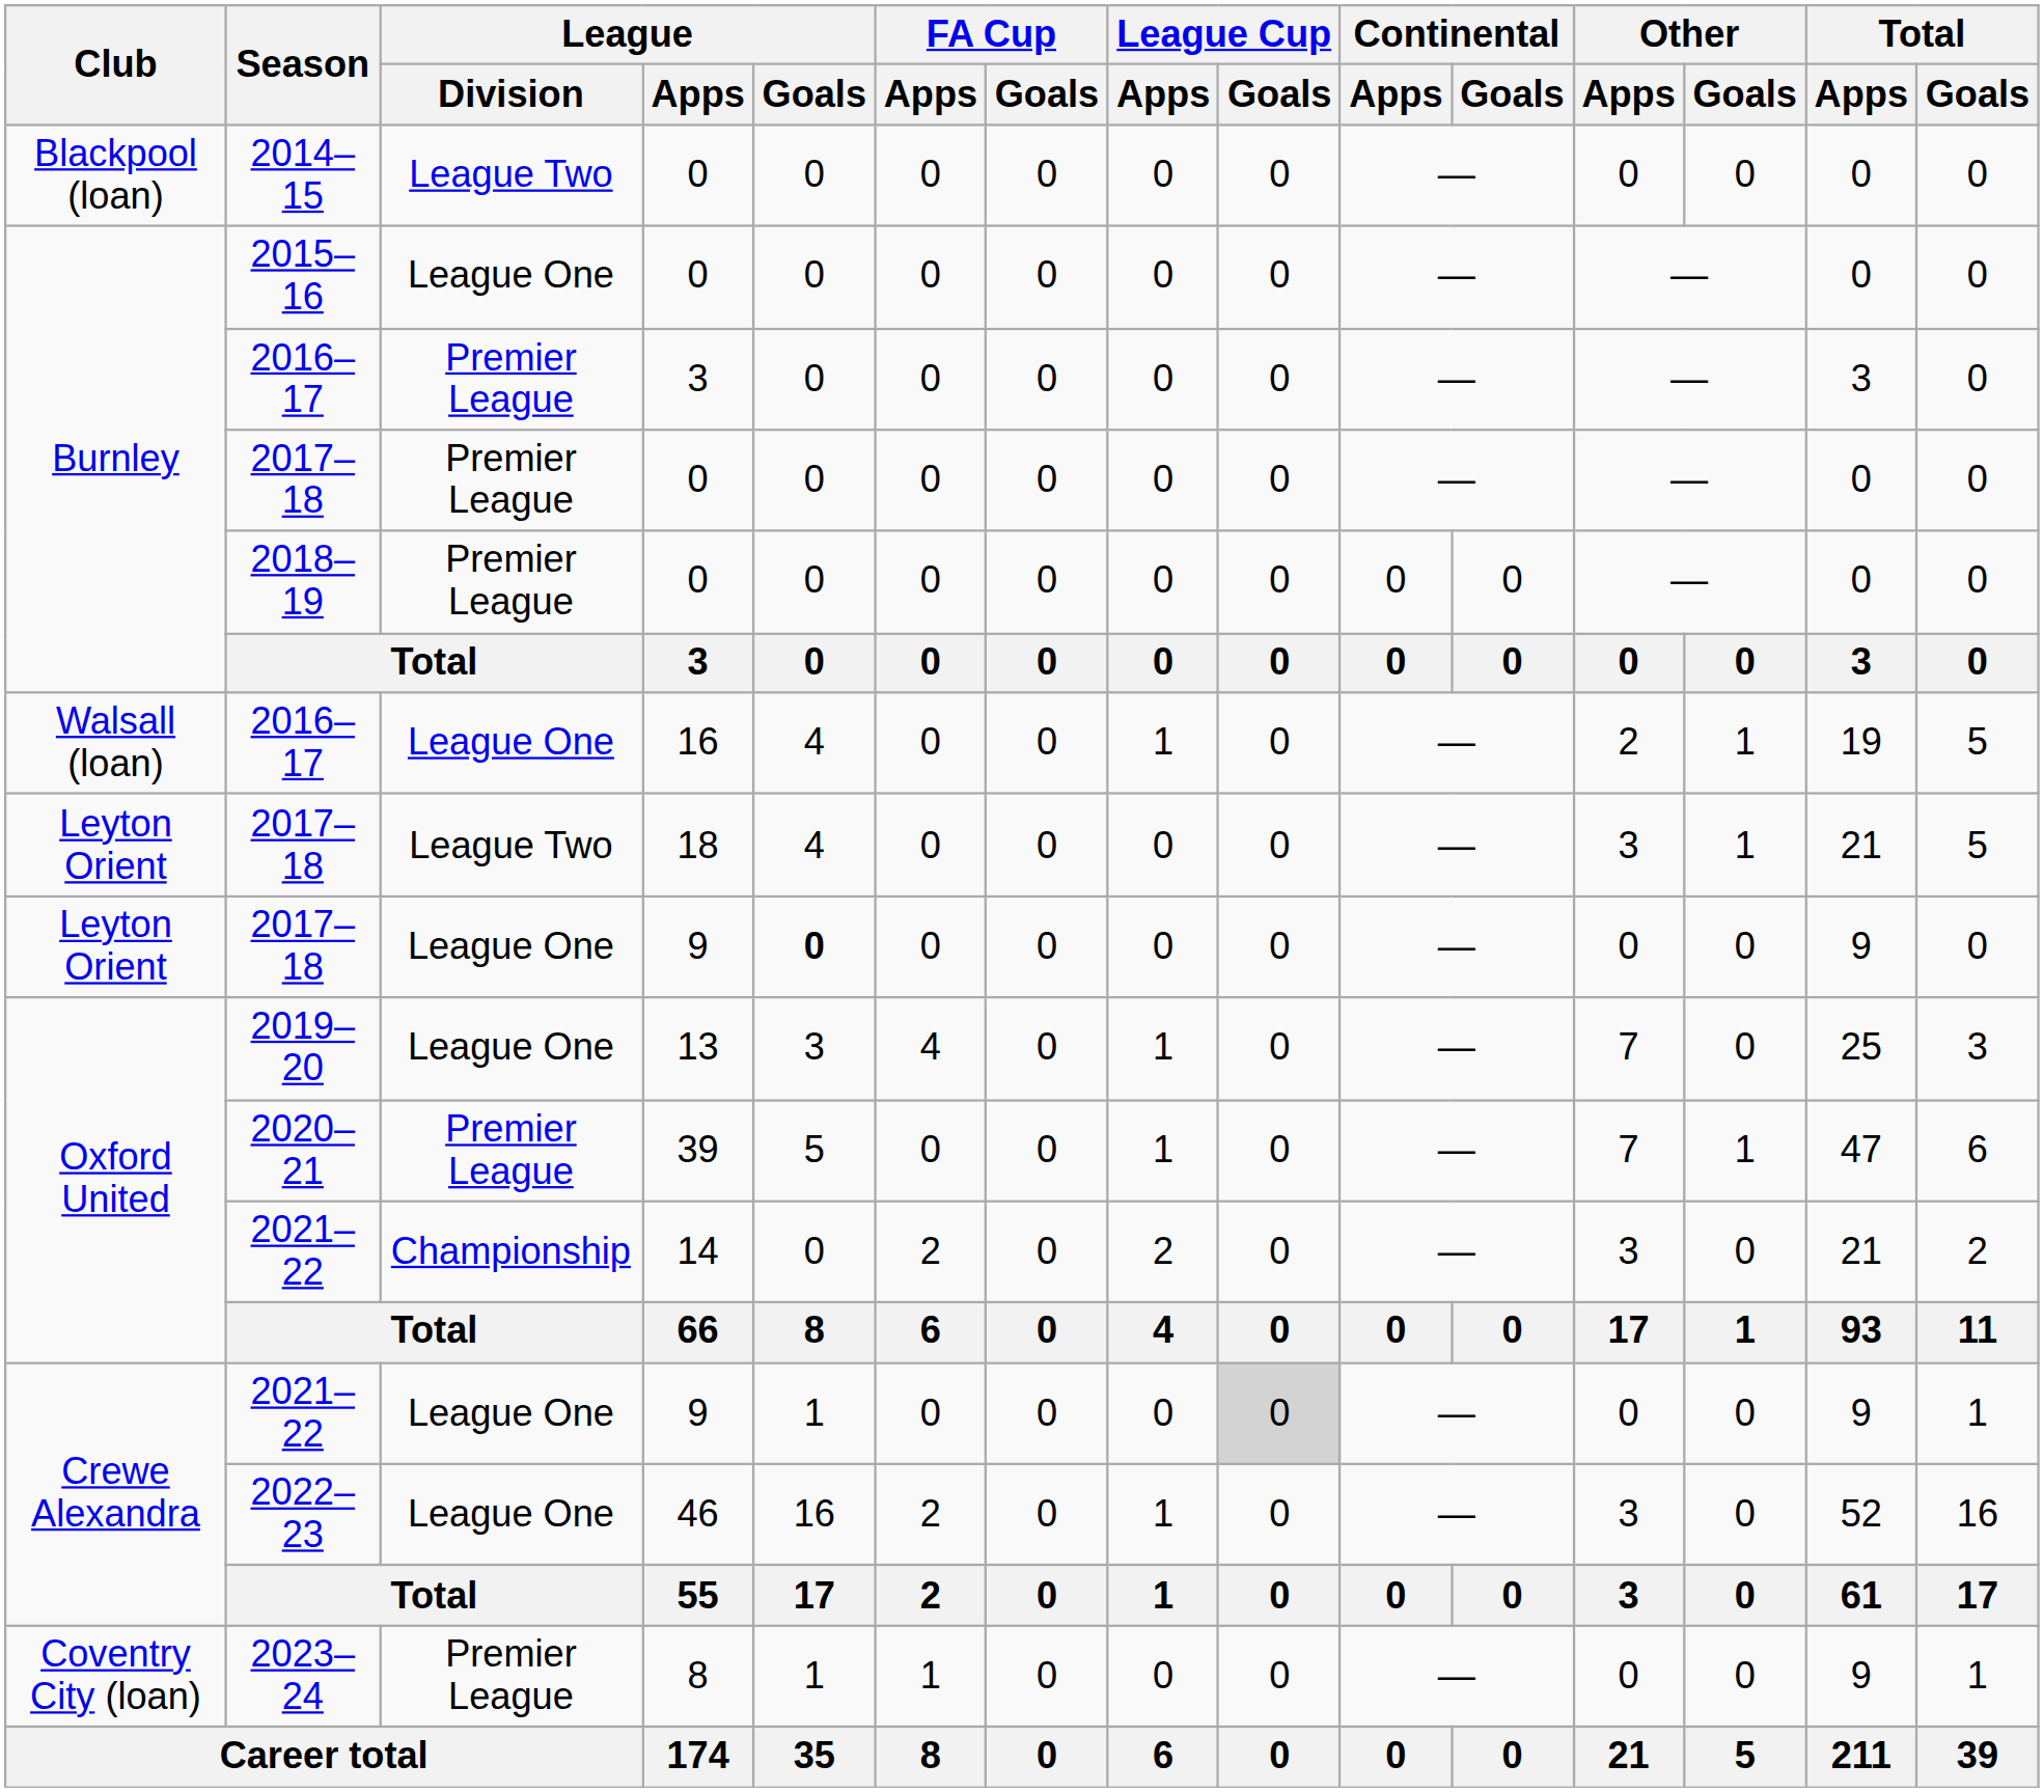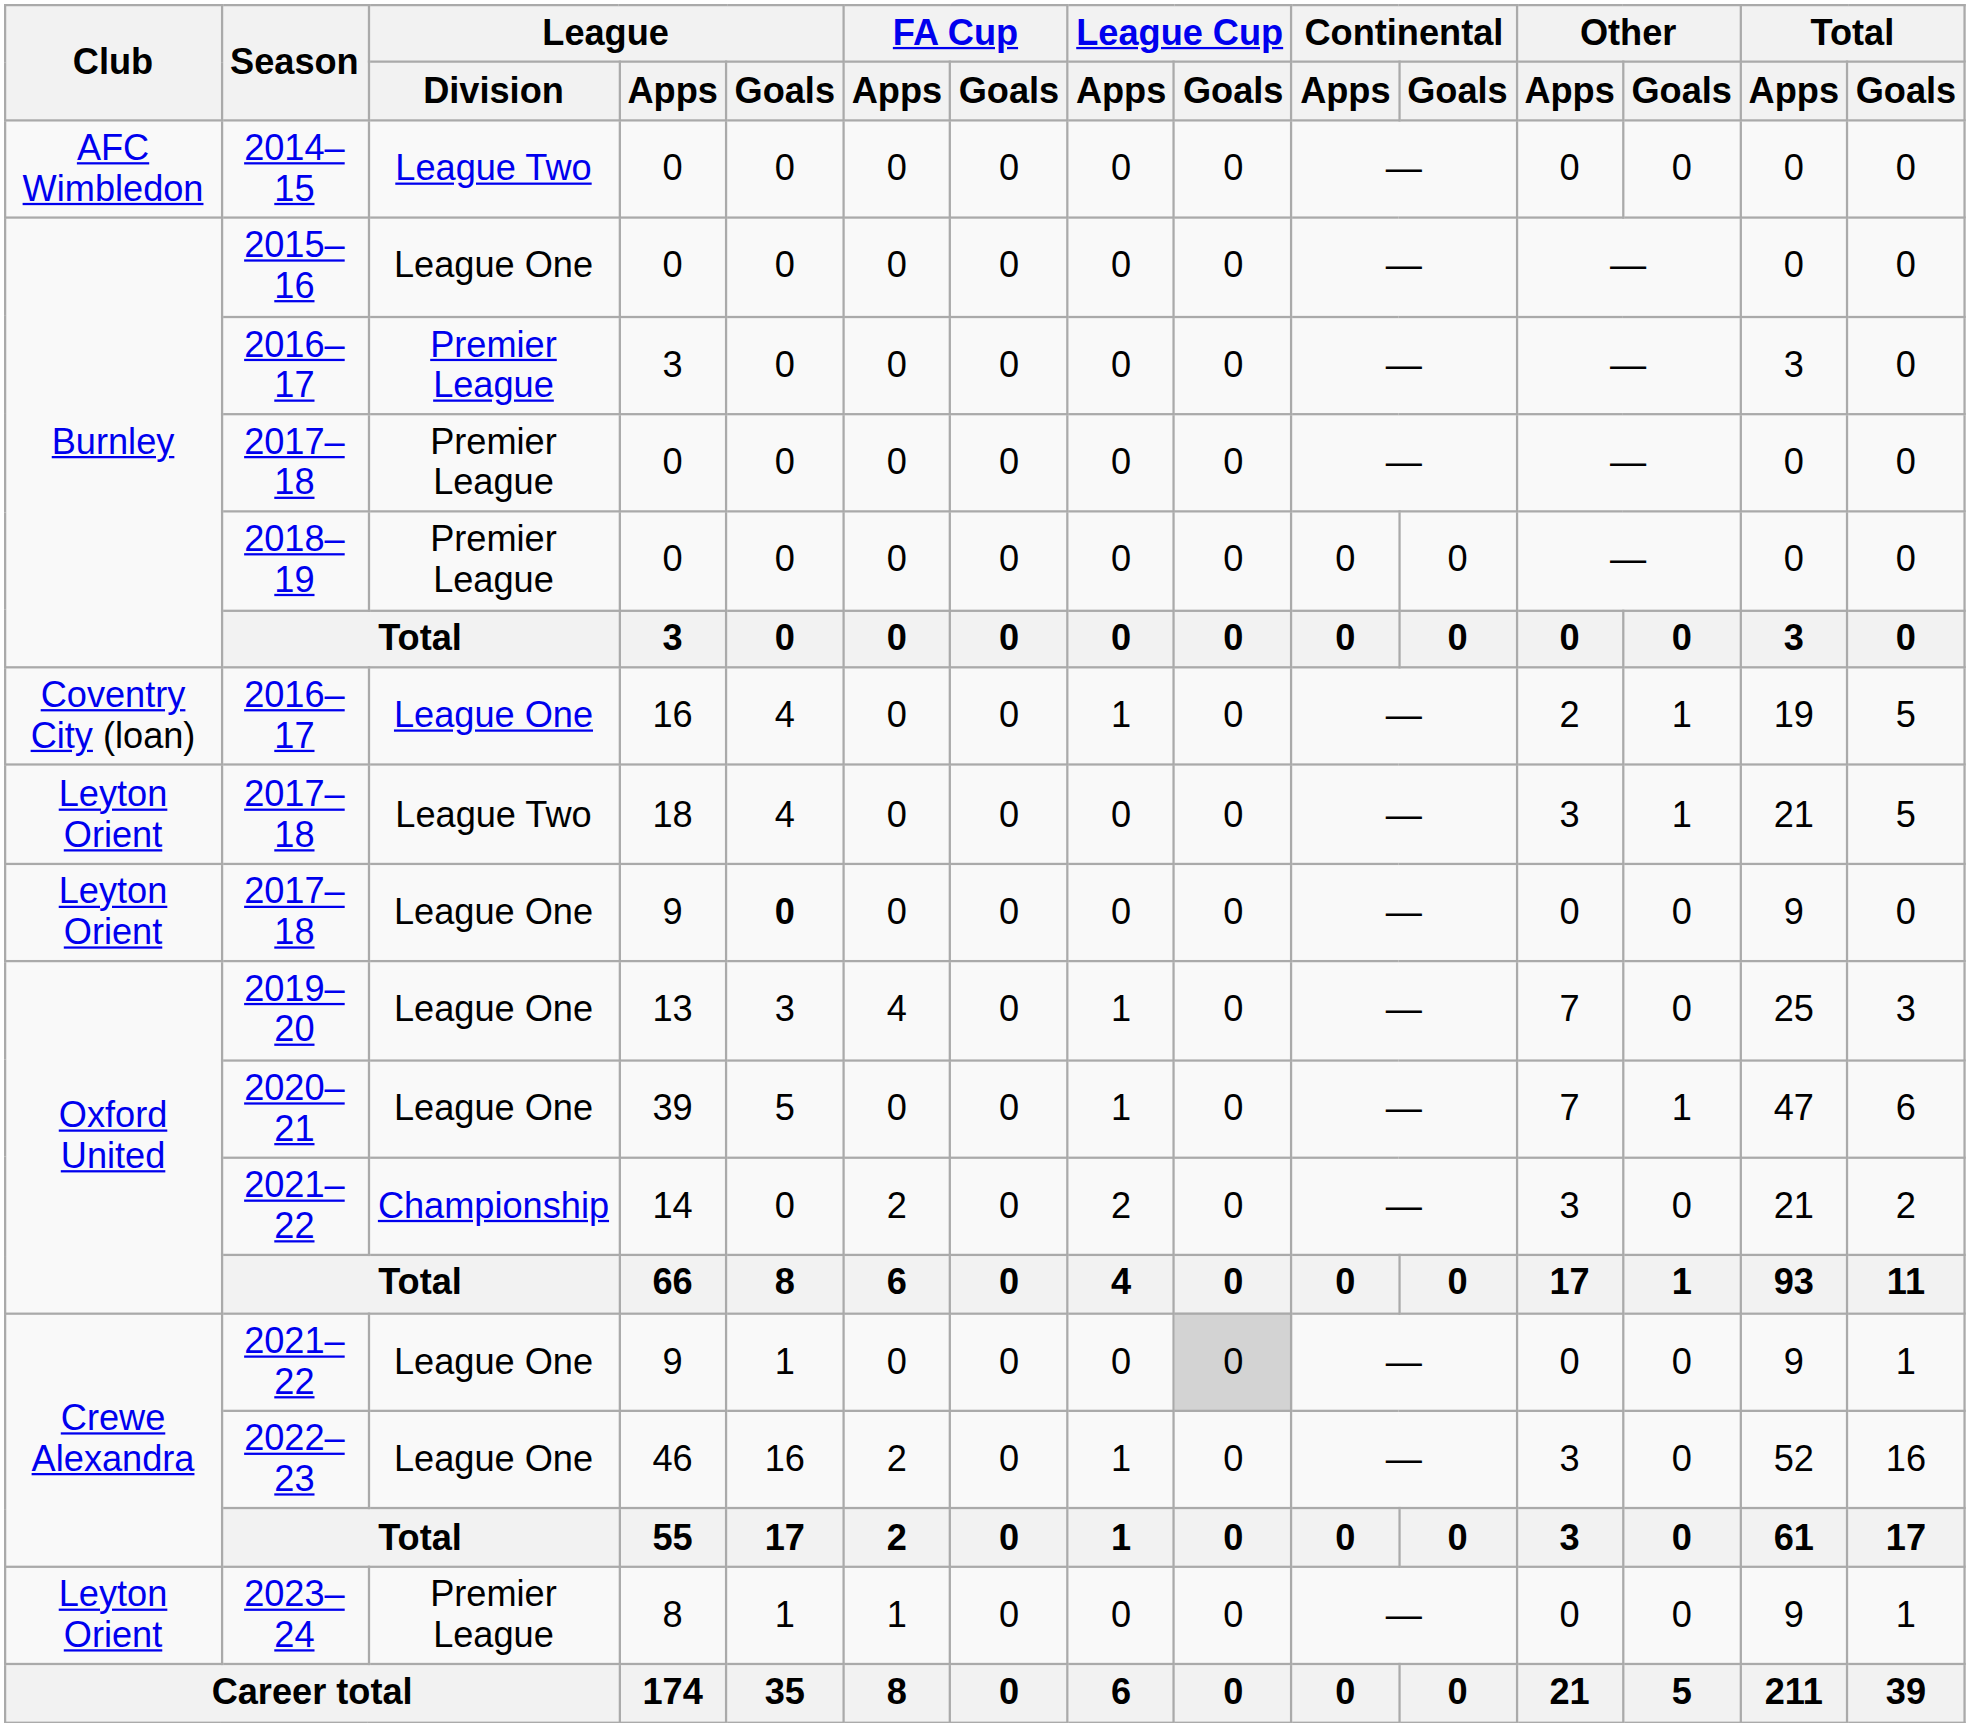2014–15 | Club: Blackpool (loan) -> AFC Wimbledon
2016–17 / 16 | Club: Walsall (loan) -> Coventry City (loan)
2020–21 | League / Division: Premier League -> League One
2023–24 | Club: Coventry City (loan) -> Leyton Orient
